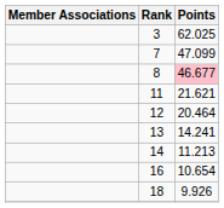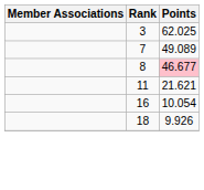7 | Points: 47.099 -> 49.089
- row: 12 | 20.464
- row: 13 | 14.241
- row: 14 | 11.213
16 | Points: 10.654 -> 10.054
